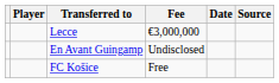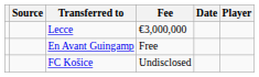columns swapped: Player <-> Source
En Avant Guingamp | Fee: Undisclosed -> Free
FC Košice | Fee: Free -> Undisclosed
